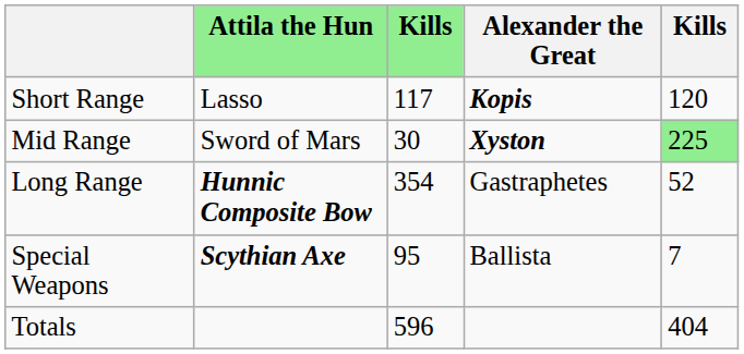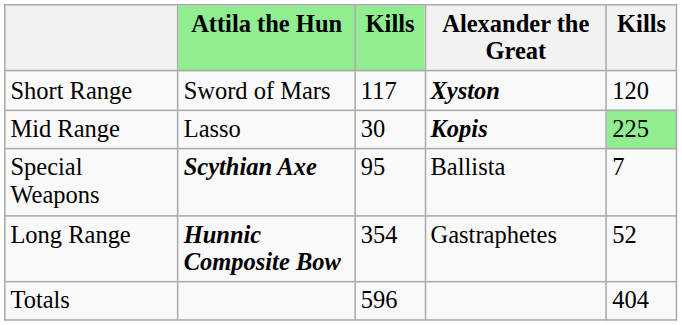Short Range | Attila the Hun: Lasso -> Sword of Mars
Short Range | Alexander the Great: Kopis -> Xyston
Mid Range | Attila the Hun: Sword of Mars -> Lasso
Mid Range | Alexander the Great: Xyston -> Kopis
rows swapped: Long Range <-> Special Weapons
